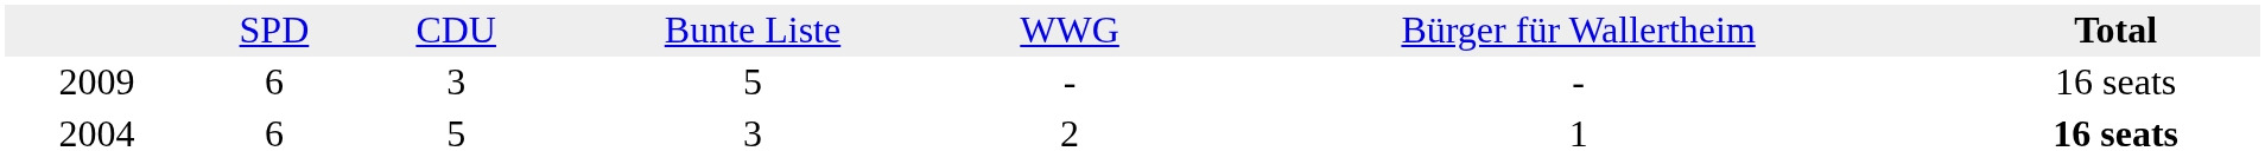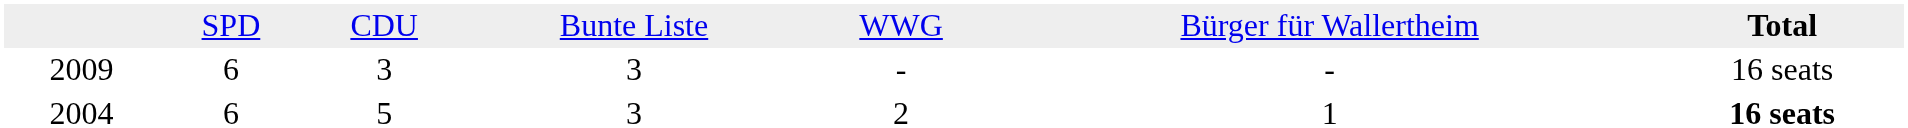2009 | column 4: 5 -> 3
